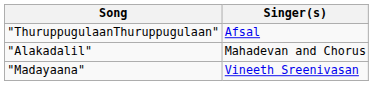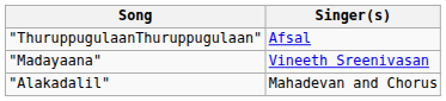rows swapped: "Alakadalil" <-> "Madayaana"
